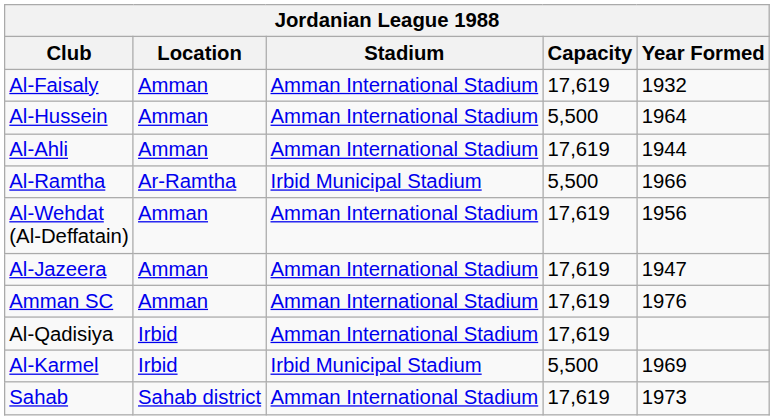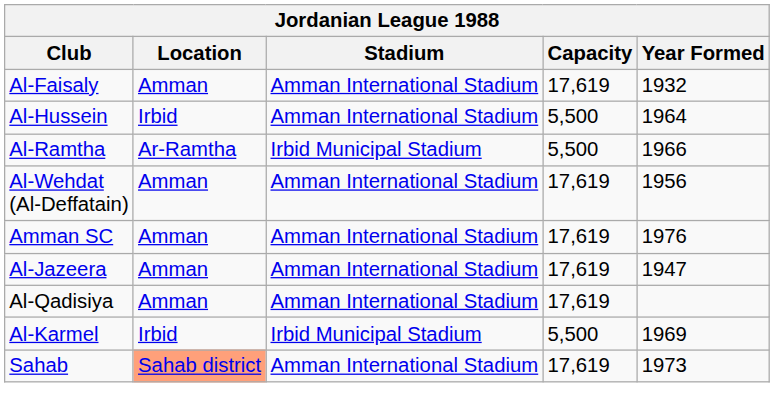Al-Hussein | Location: Amman -> Irbid
- row: Al-Ahli | Amman | Amman International Stadium | 17,619 | 1944
rows swapped: Amman SC <-> Al-Jazeera
Al-Qadisiya | Location: Irbid -> Amman
Sahab | Location: no background -> lightsalmon background
